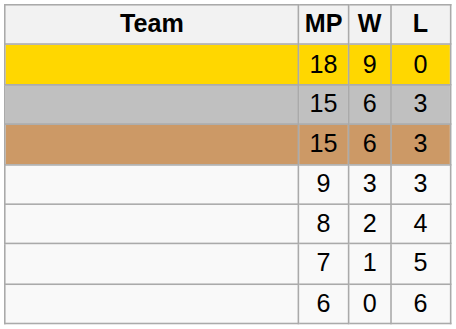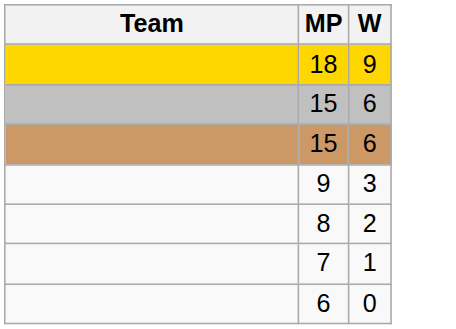- column: L | 0 | 3 | 3 | 3 | 4 | 5 | 6
